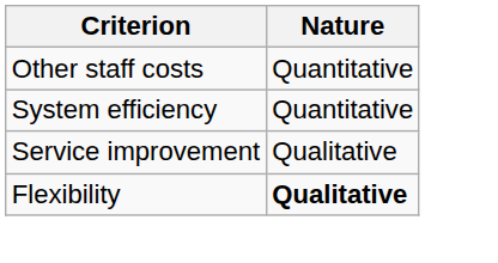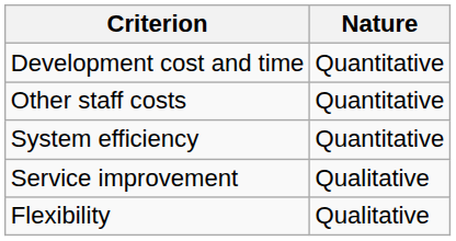+ row: Development cost and time | Quantitative
Flexibility | Nature: bold -> normal
